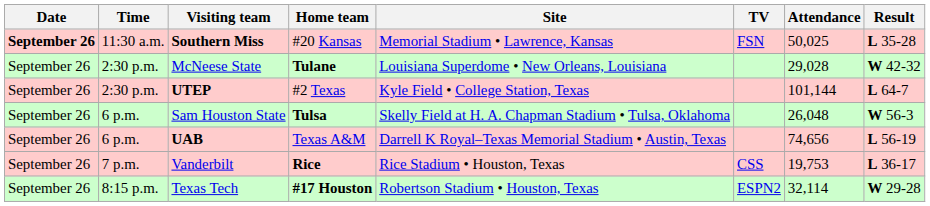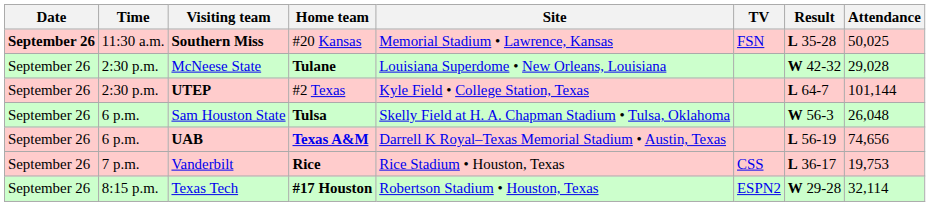columns swapped: Result <-> Attendance
UAB | Home team: normal -> bold
